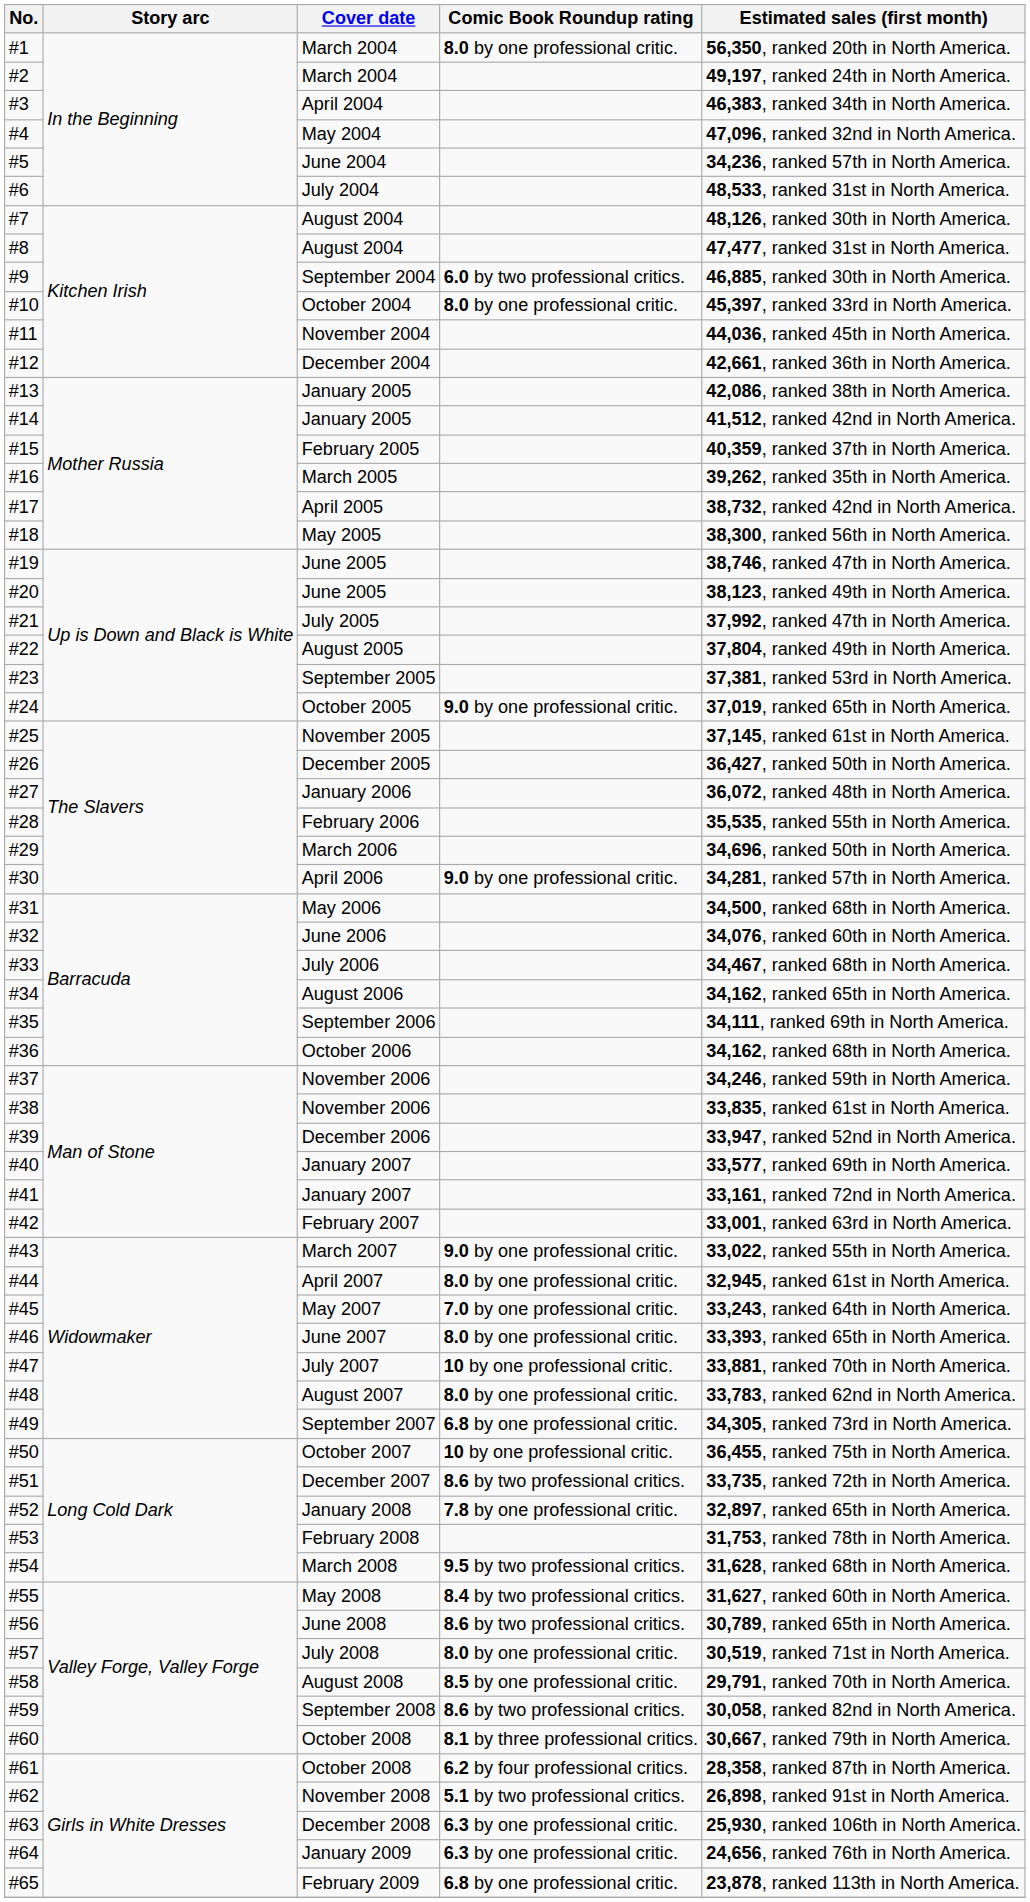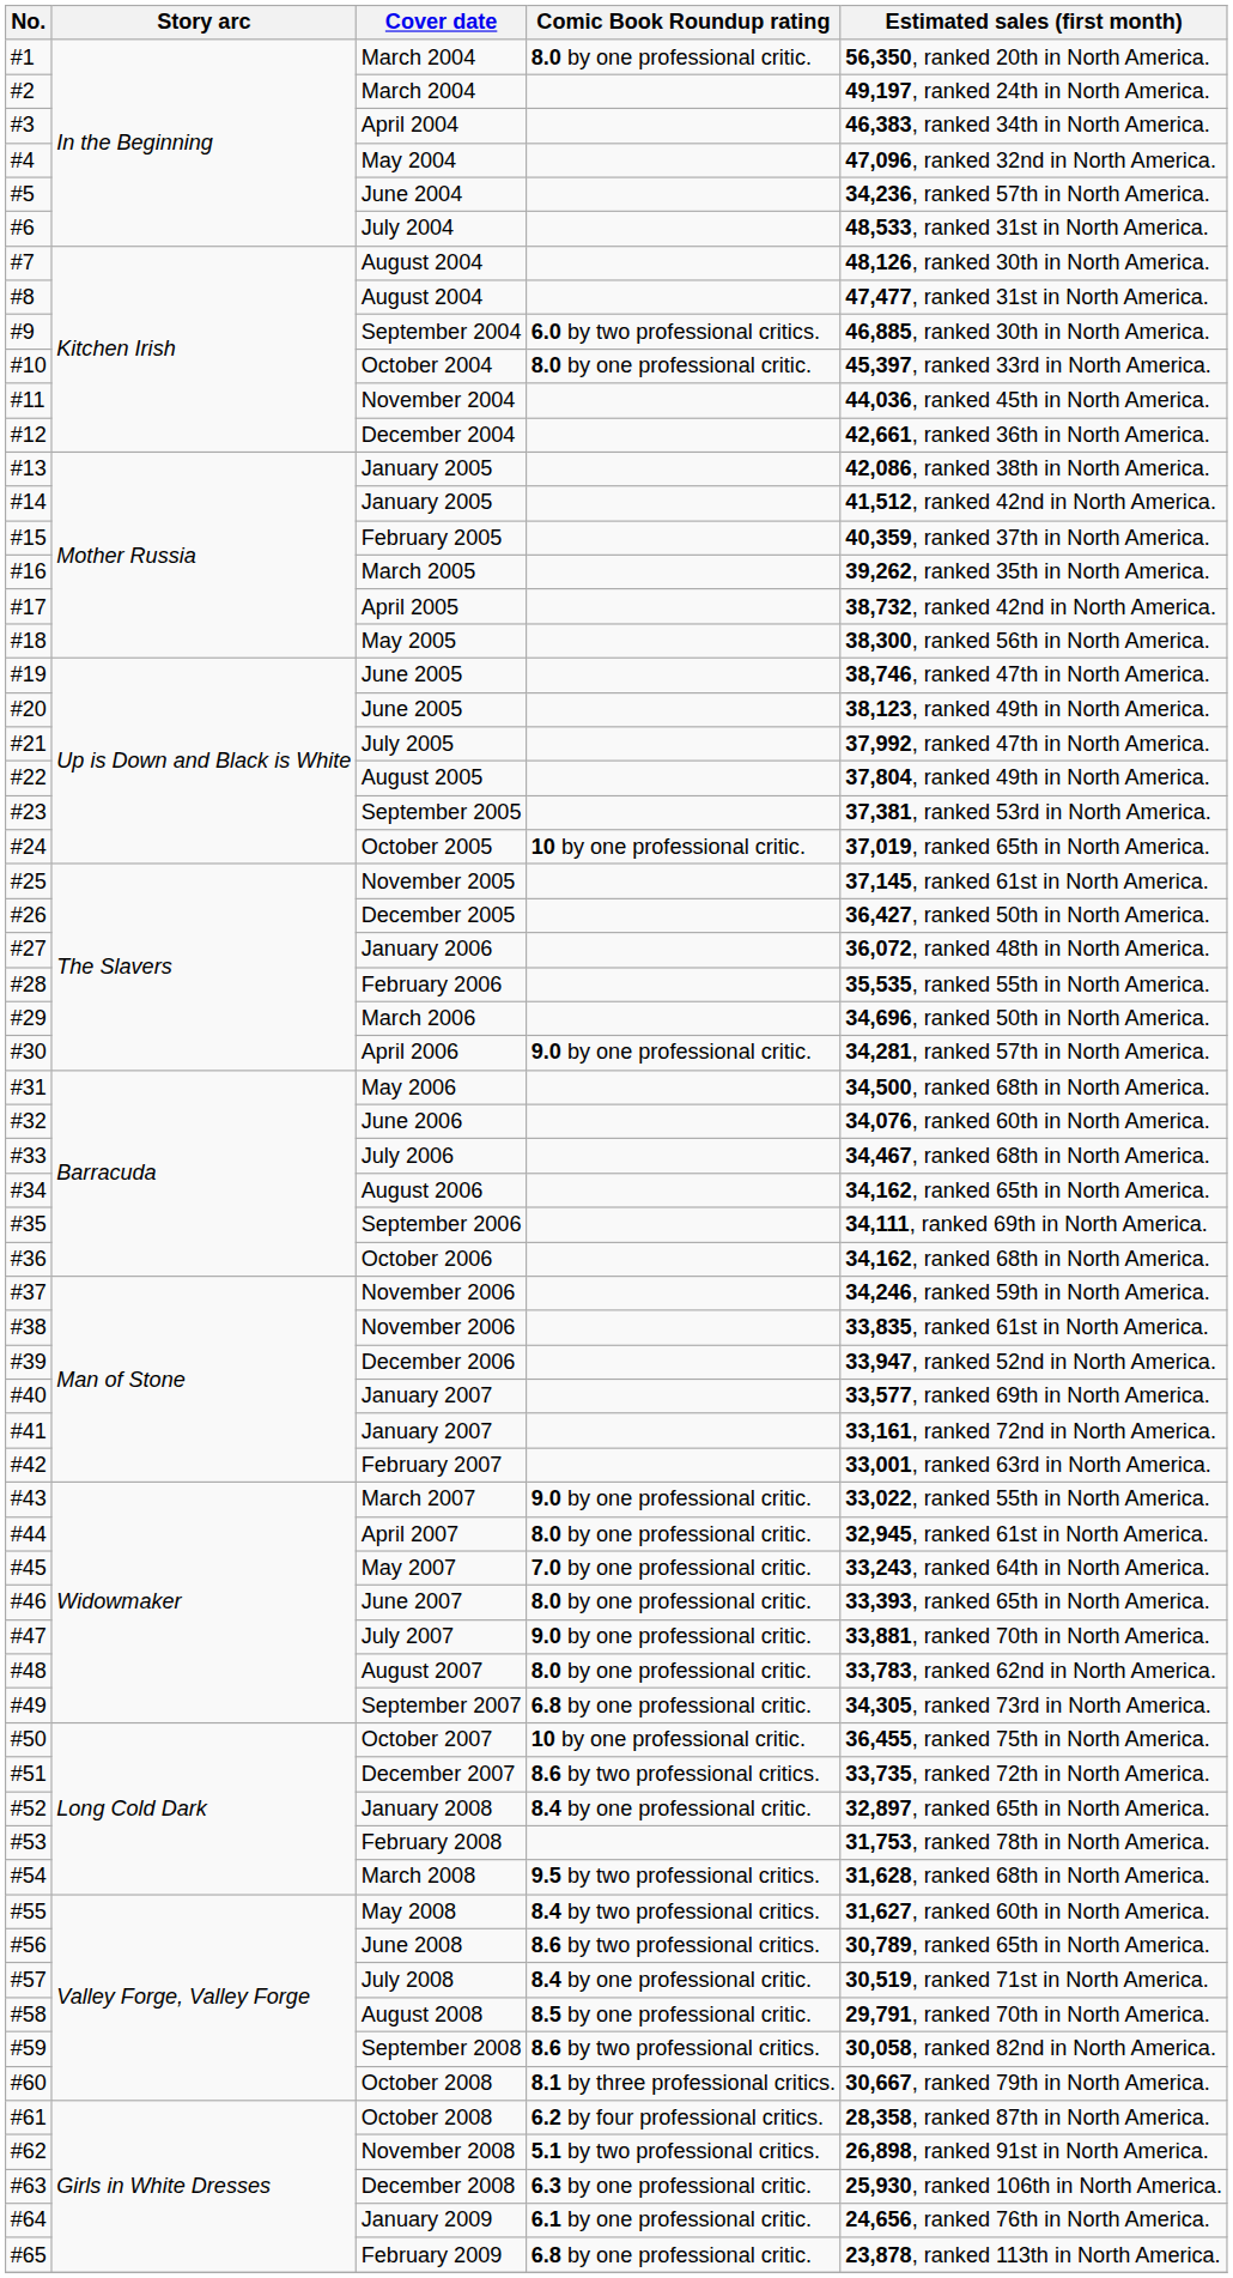#24 | Comic Book Roundup rating: 9.0 by one professional critic. -> 10 by one professional critic.
#47 | Comic Book Roundup rating: 10 by one professional critic. -> 9.0 by one professional critic.
#52 | Comic Book Roundup rating: 7.8 by one professional critic. -> 8.4 by one professional critic.
#57 | Comic Book Roundup rating: 8.0 by one professional critic. -> 8.4 by one professional critic.
#64 | Comic Book Roundup rating: 6.3 by one professional critic. -> 6.1 by one professional critic.
